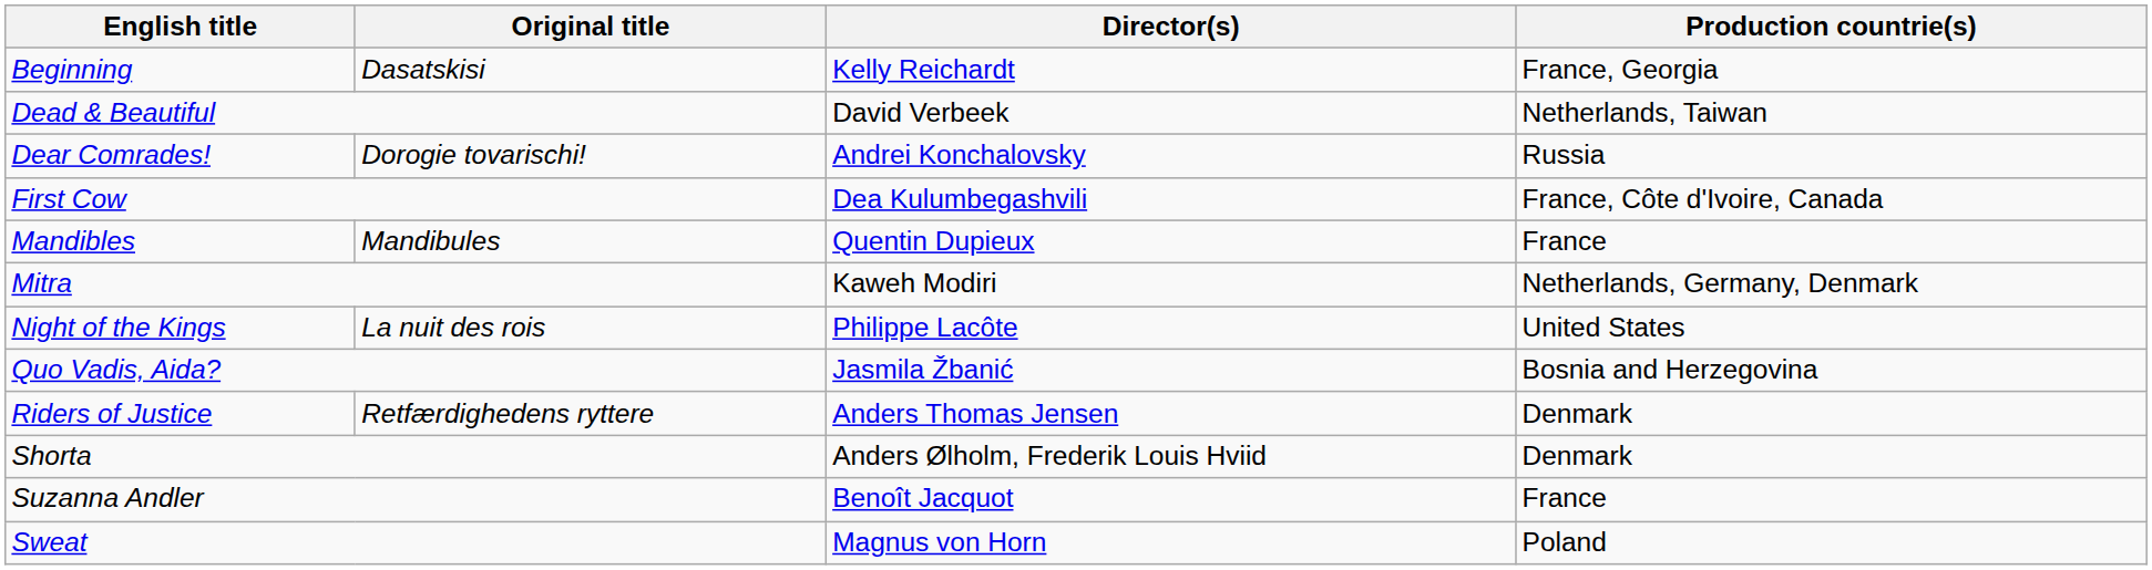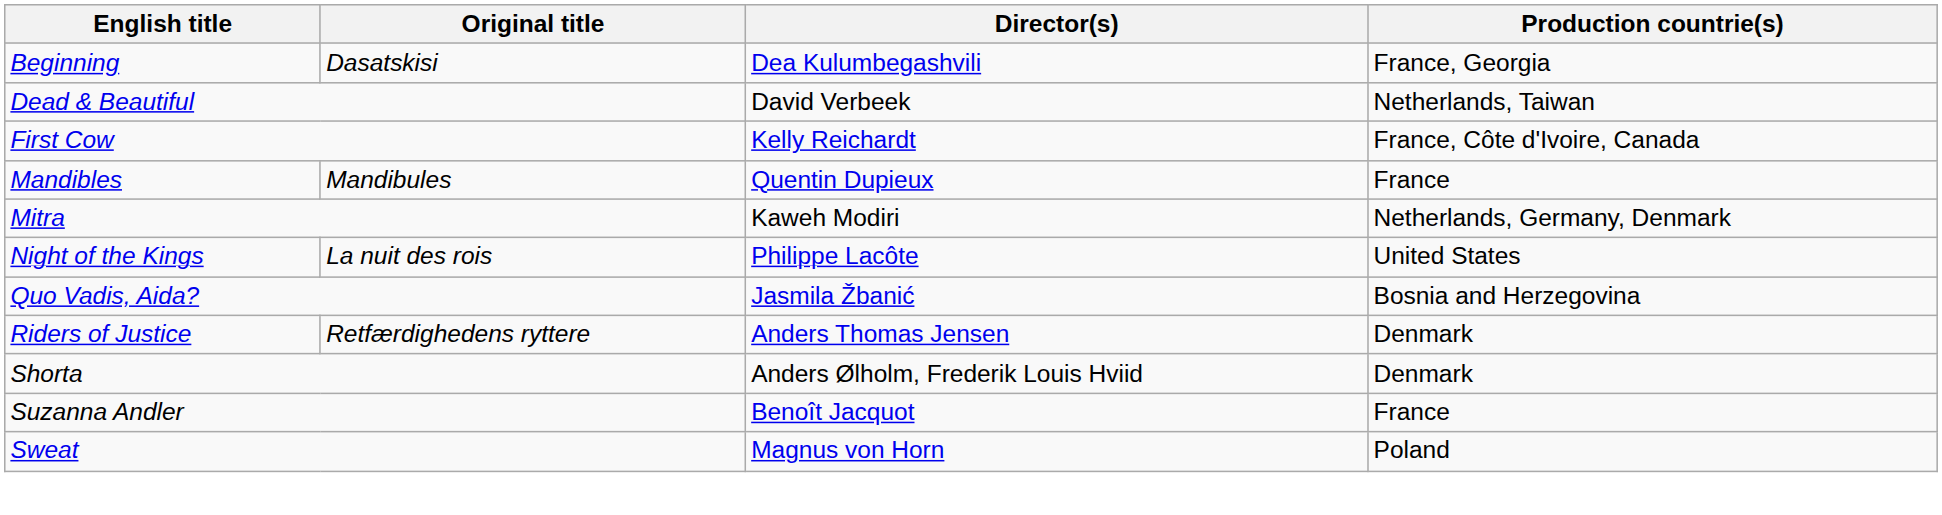Beginning | Director(s): Kelly Reichardt -> Dea Kulumbegashvili
- row: Dear Comrades! | Dorogie tovarischi! | Andrei Konchalovsky | Russia
First Cow | Director(s): Dea Kulumbegashvili -> Kelly Reichardt
